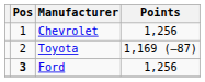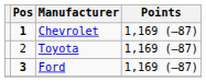Chevrolet | Pos: normal -> bold
Chevrolet | Points: 1,256 -> 1,169 (–87)
Ford | Points: 1,256 -> 1,169 (–87)
